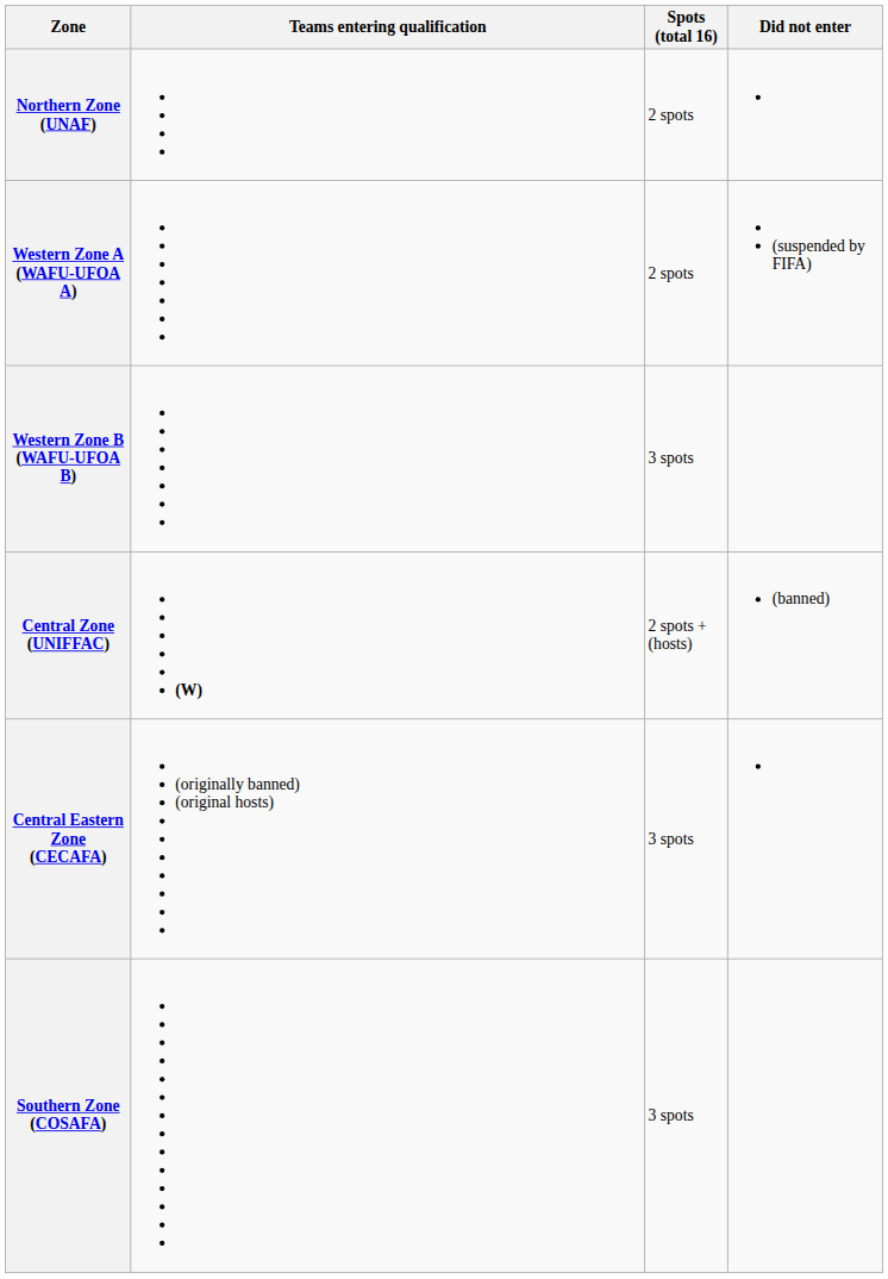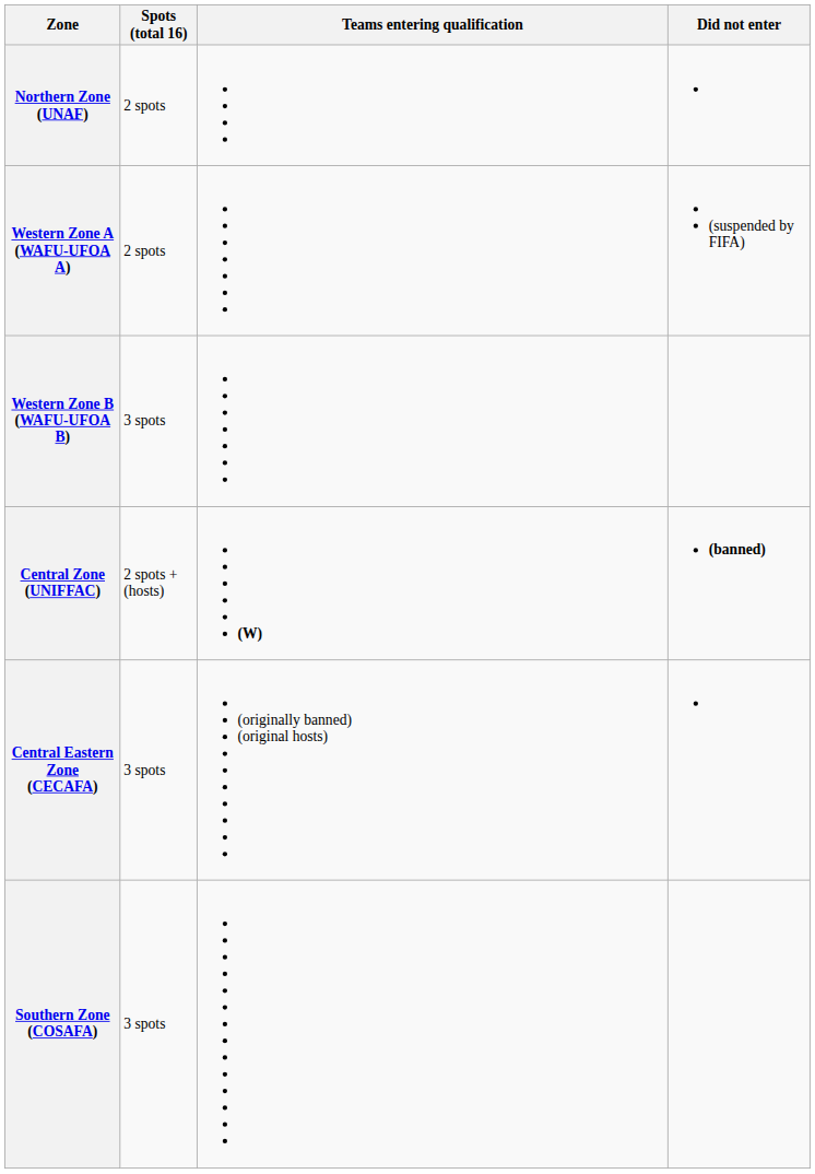columns swapped: Spots (total 16) <-> Teams entering qualification
Central Zone (UNIFFAC) | Did not enter: normal -> bold
